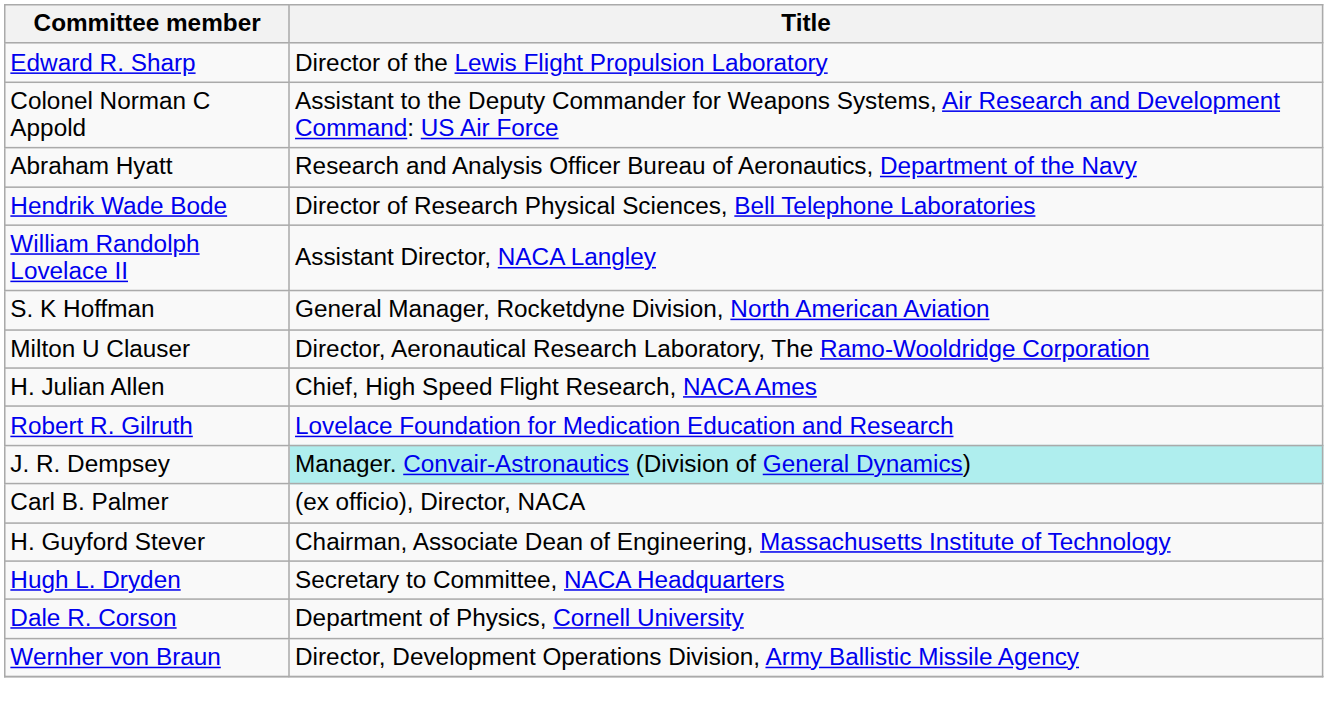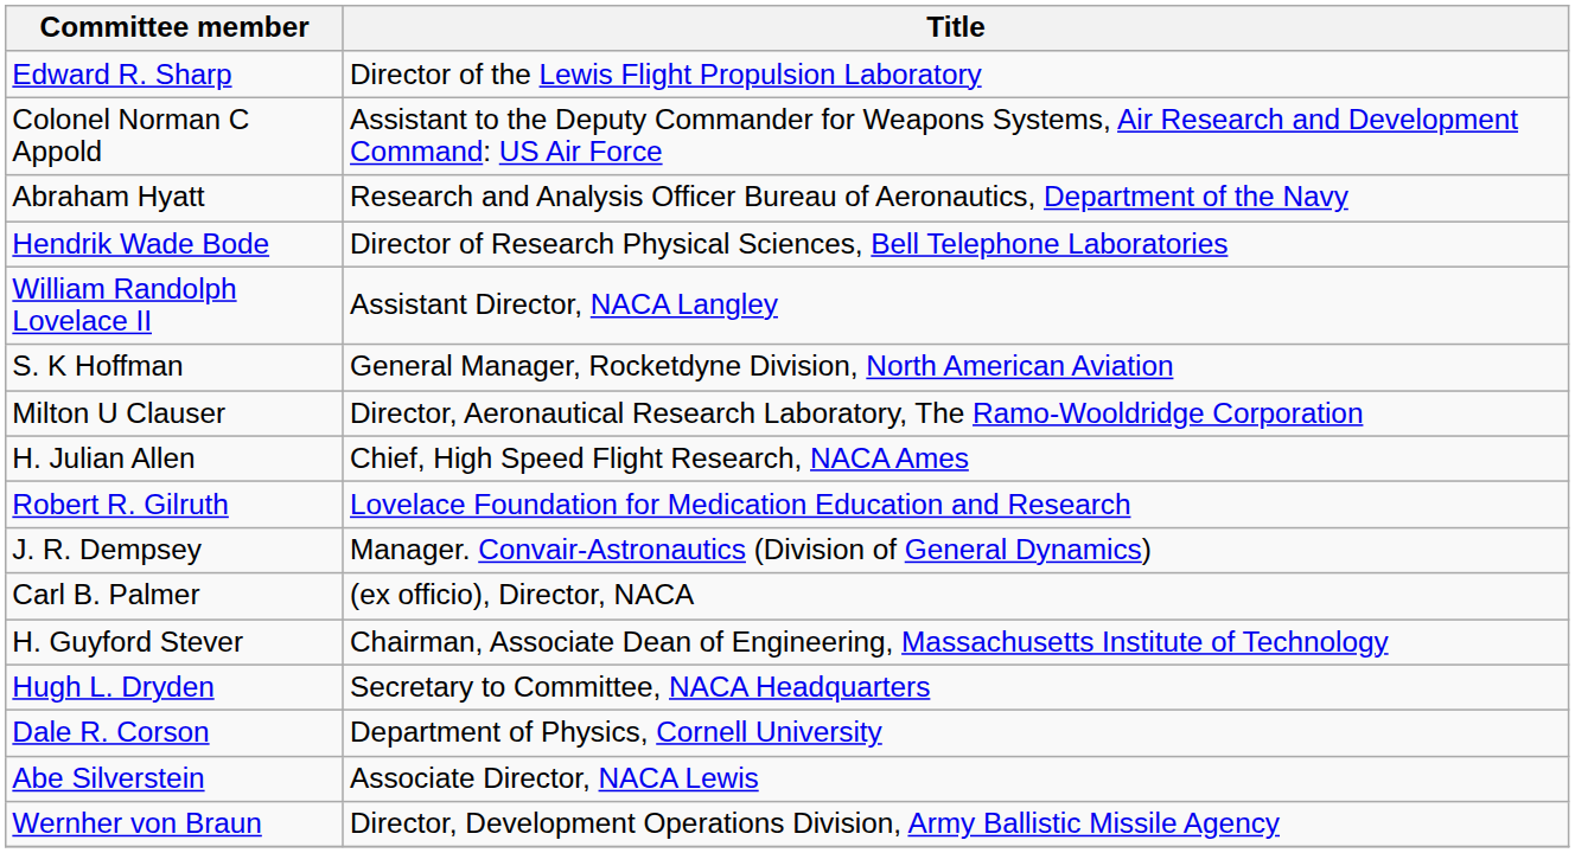J. R. Dempsey | Title: paleturquoise background -> no background
+ row: Abe Silverstein | Associate Director, NACA Lewis
